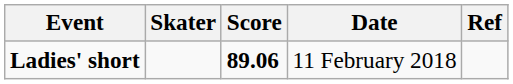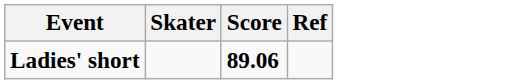- column: Date | 11 February 2018
